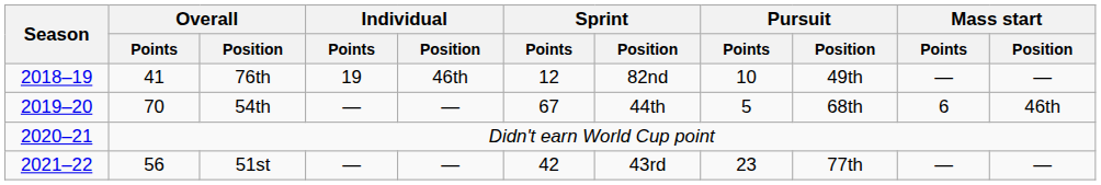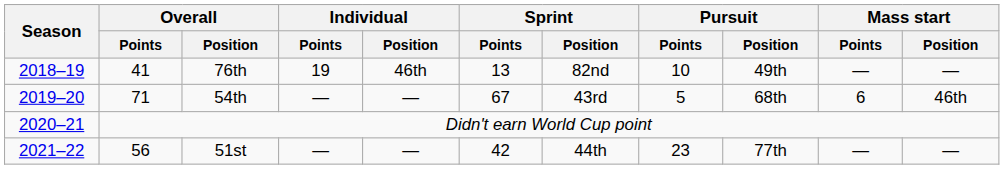76th | Sprint / Points: 12 -> 13
54th | Overall / Points: 70 -> 71
54th | Sprint / Position: 44th -> 43rd
51st | Sprint / Position: 43rd -> 44th
